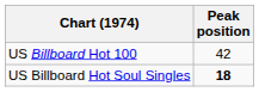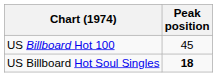US Billboard Hot 100 | Peak position: 42 -> 45
